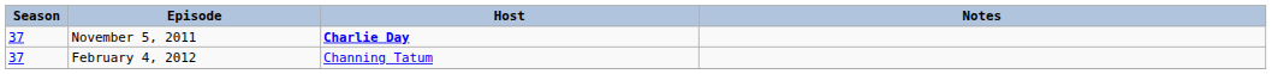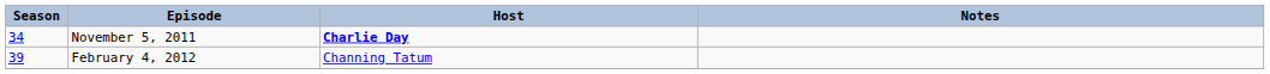November 5, 2011 | Season: 37 -> 34
February 4, 2012 | Season: 37 -> 39
